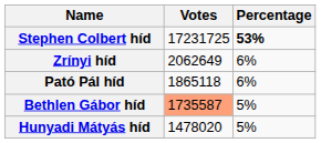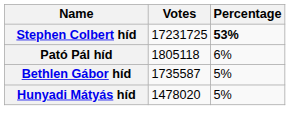- row: Zrínyi híd | 2062649 | 6%
Pató Pál híd | Votes: 1865118 -> 1805118
Bethlen Gábor híd | Votes: lightsalmon background -> no background
